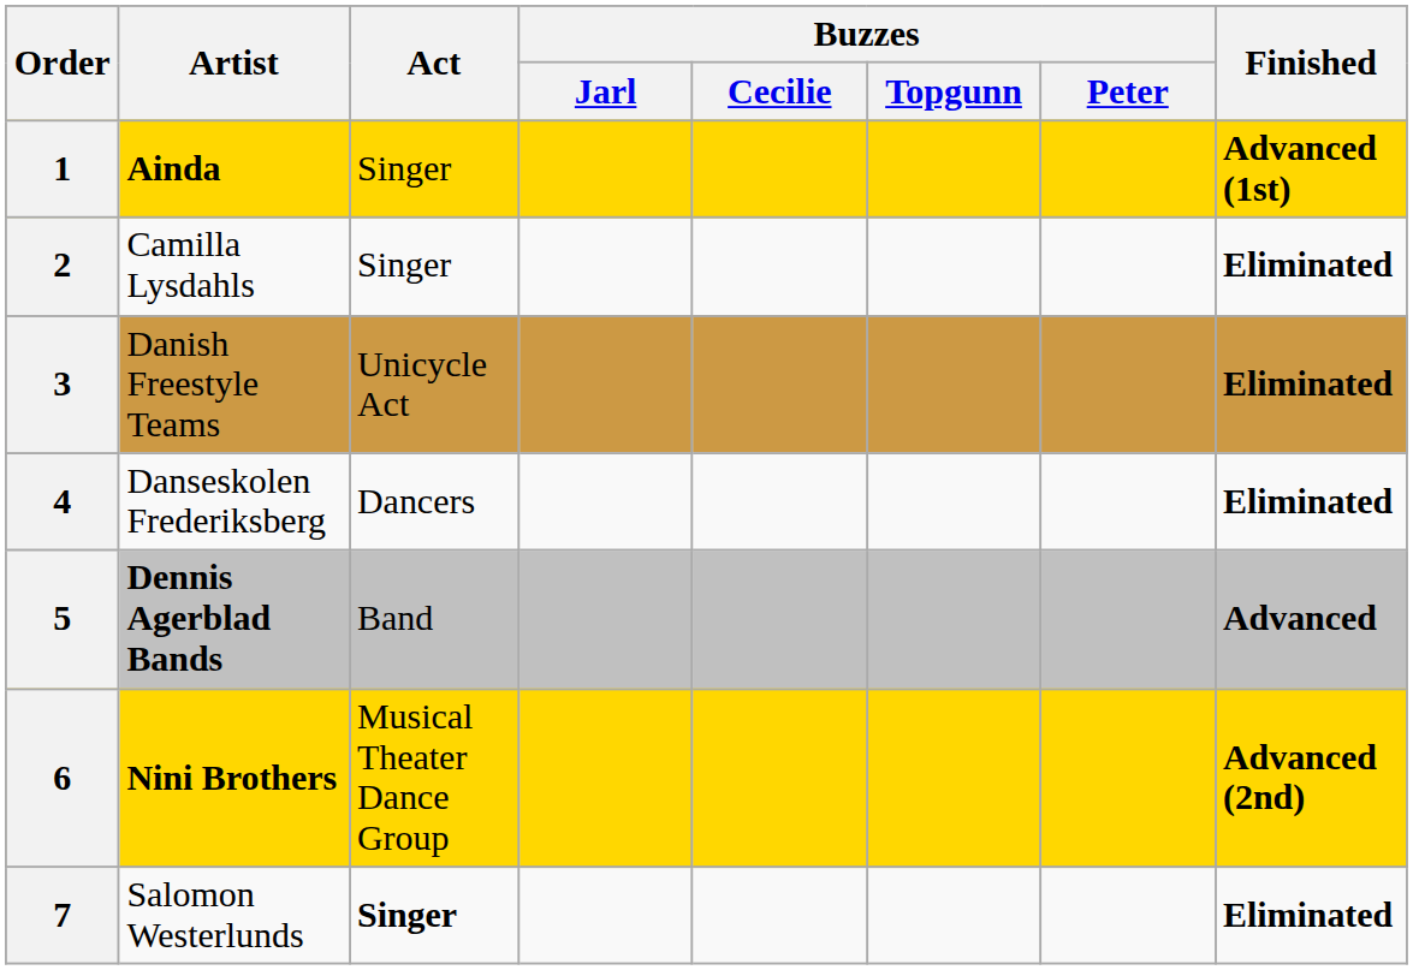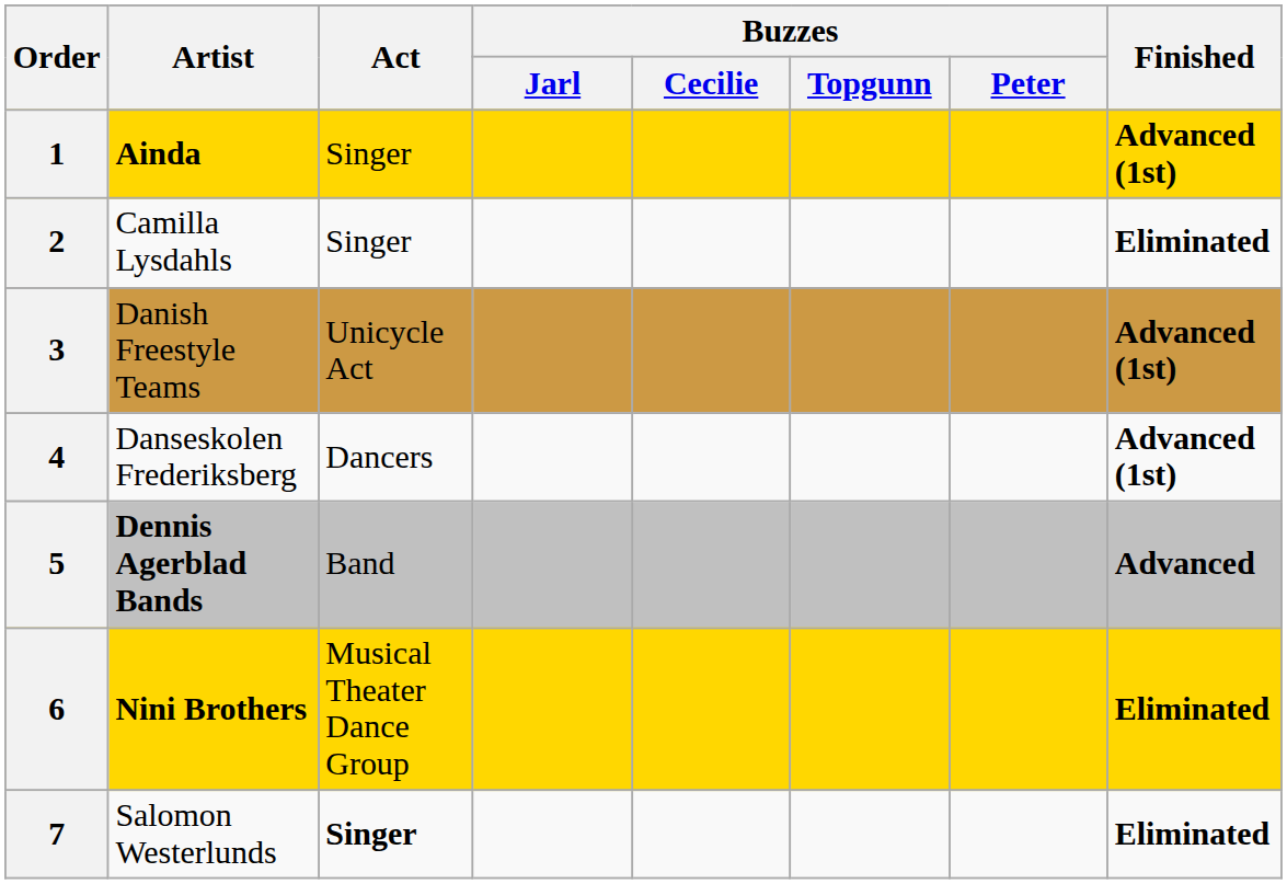3 | Finished: Eliminated -> Advanced (1st)
4 | Finished: Eliminated -> Advanced (1st)
6 | Finished: Advanced (2nd) -> Eliminated
